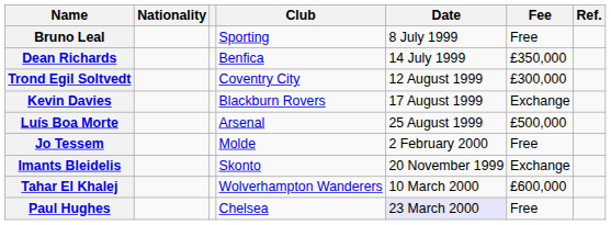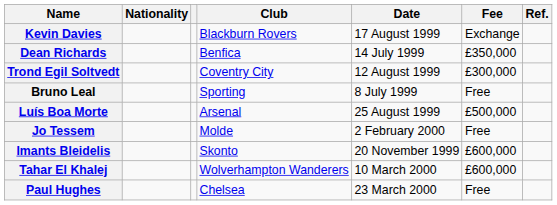rows swapped: Bruno Leal <-> Kevin Davies
Imants Bleidelis | Fee: Exchange -> £600,000
Paul Hughes | Date: lavender background -> no background
